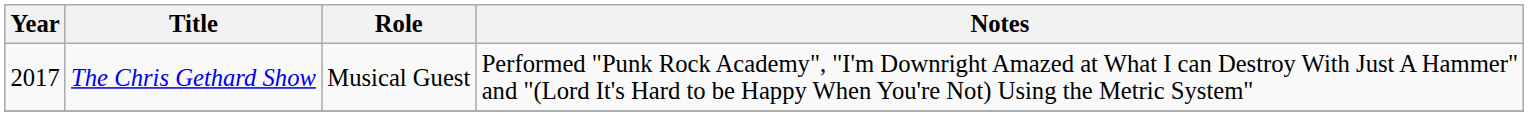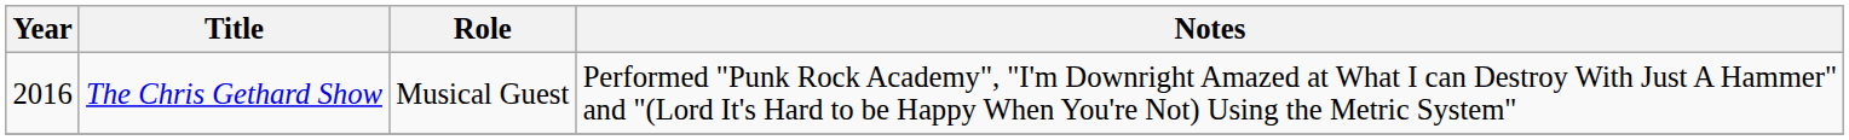The Chris Gethard Show | Year: 2017 -> 2016
